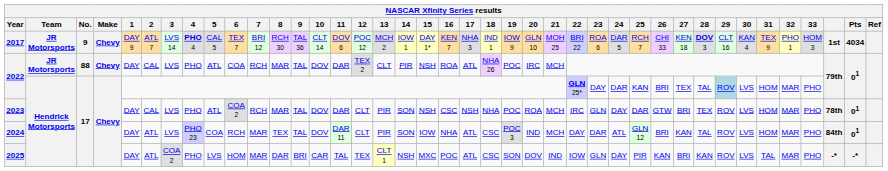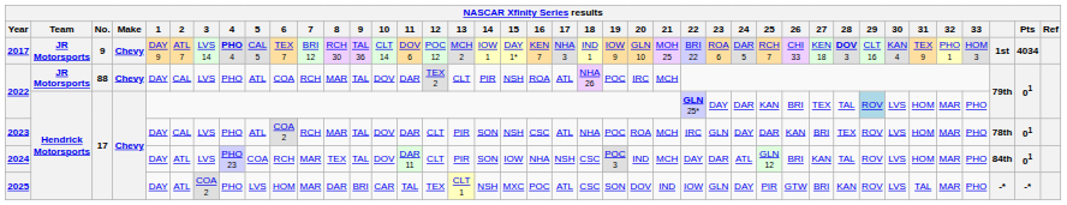2023 | 17: NSH -> ATL
2023 | 26: GTW -> KAN
2024 | 17: ATL -> NSH
2025 | 26: KAN -> GTW
